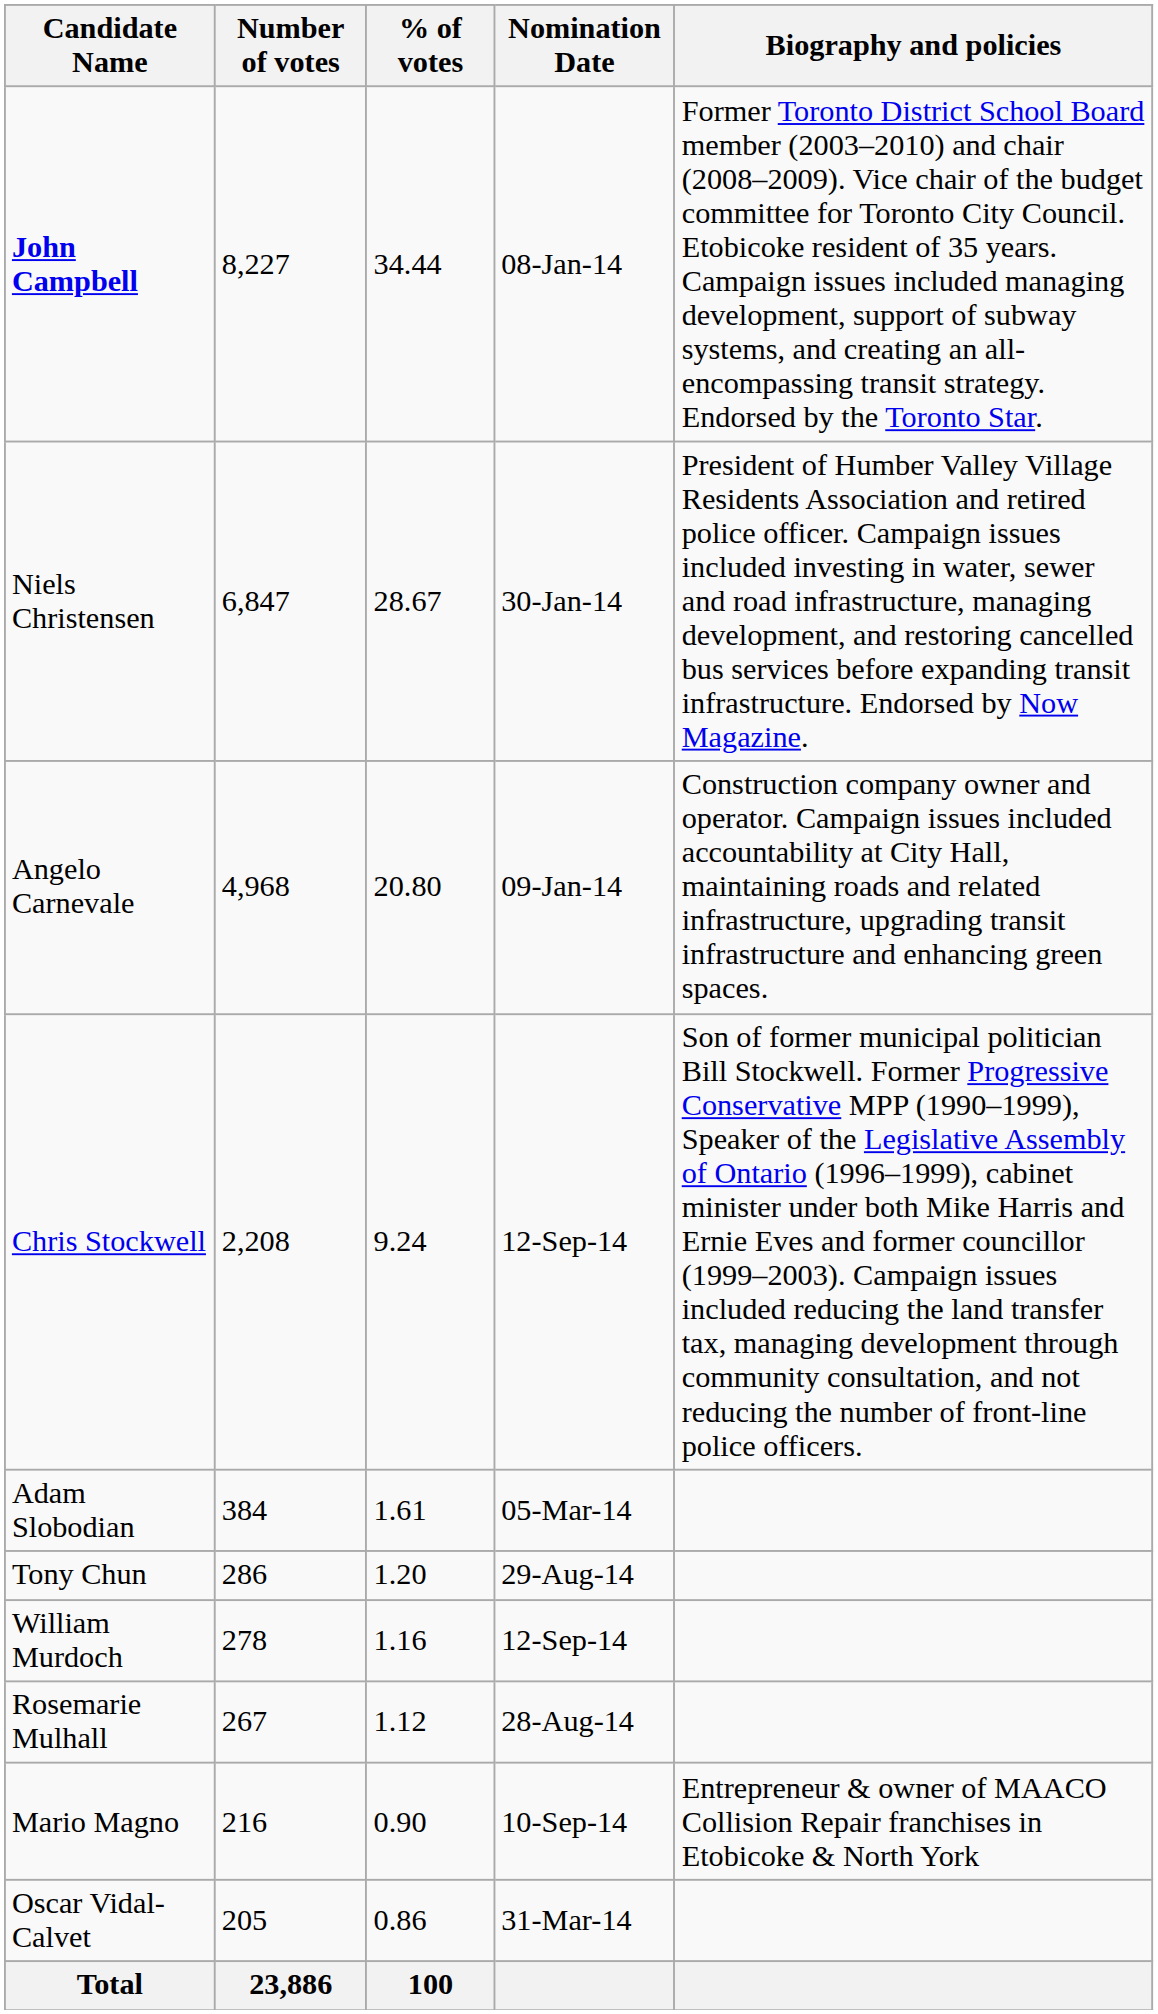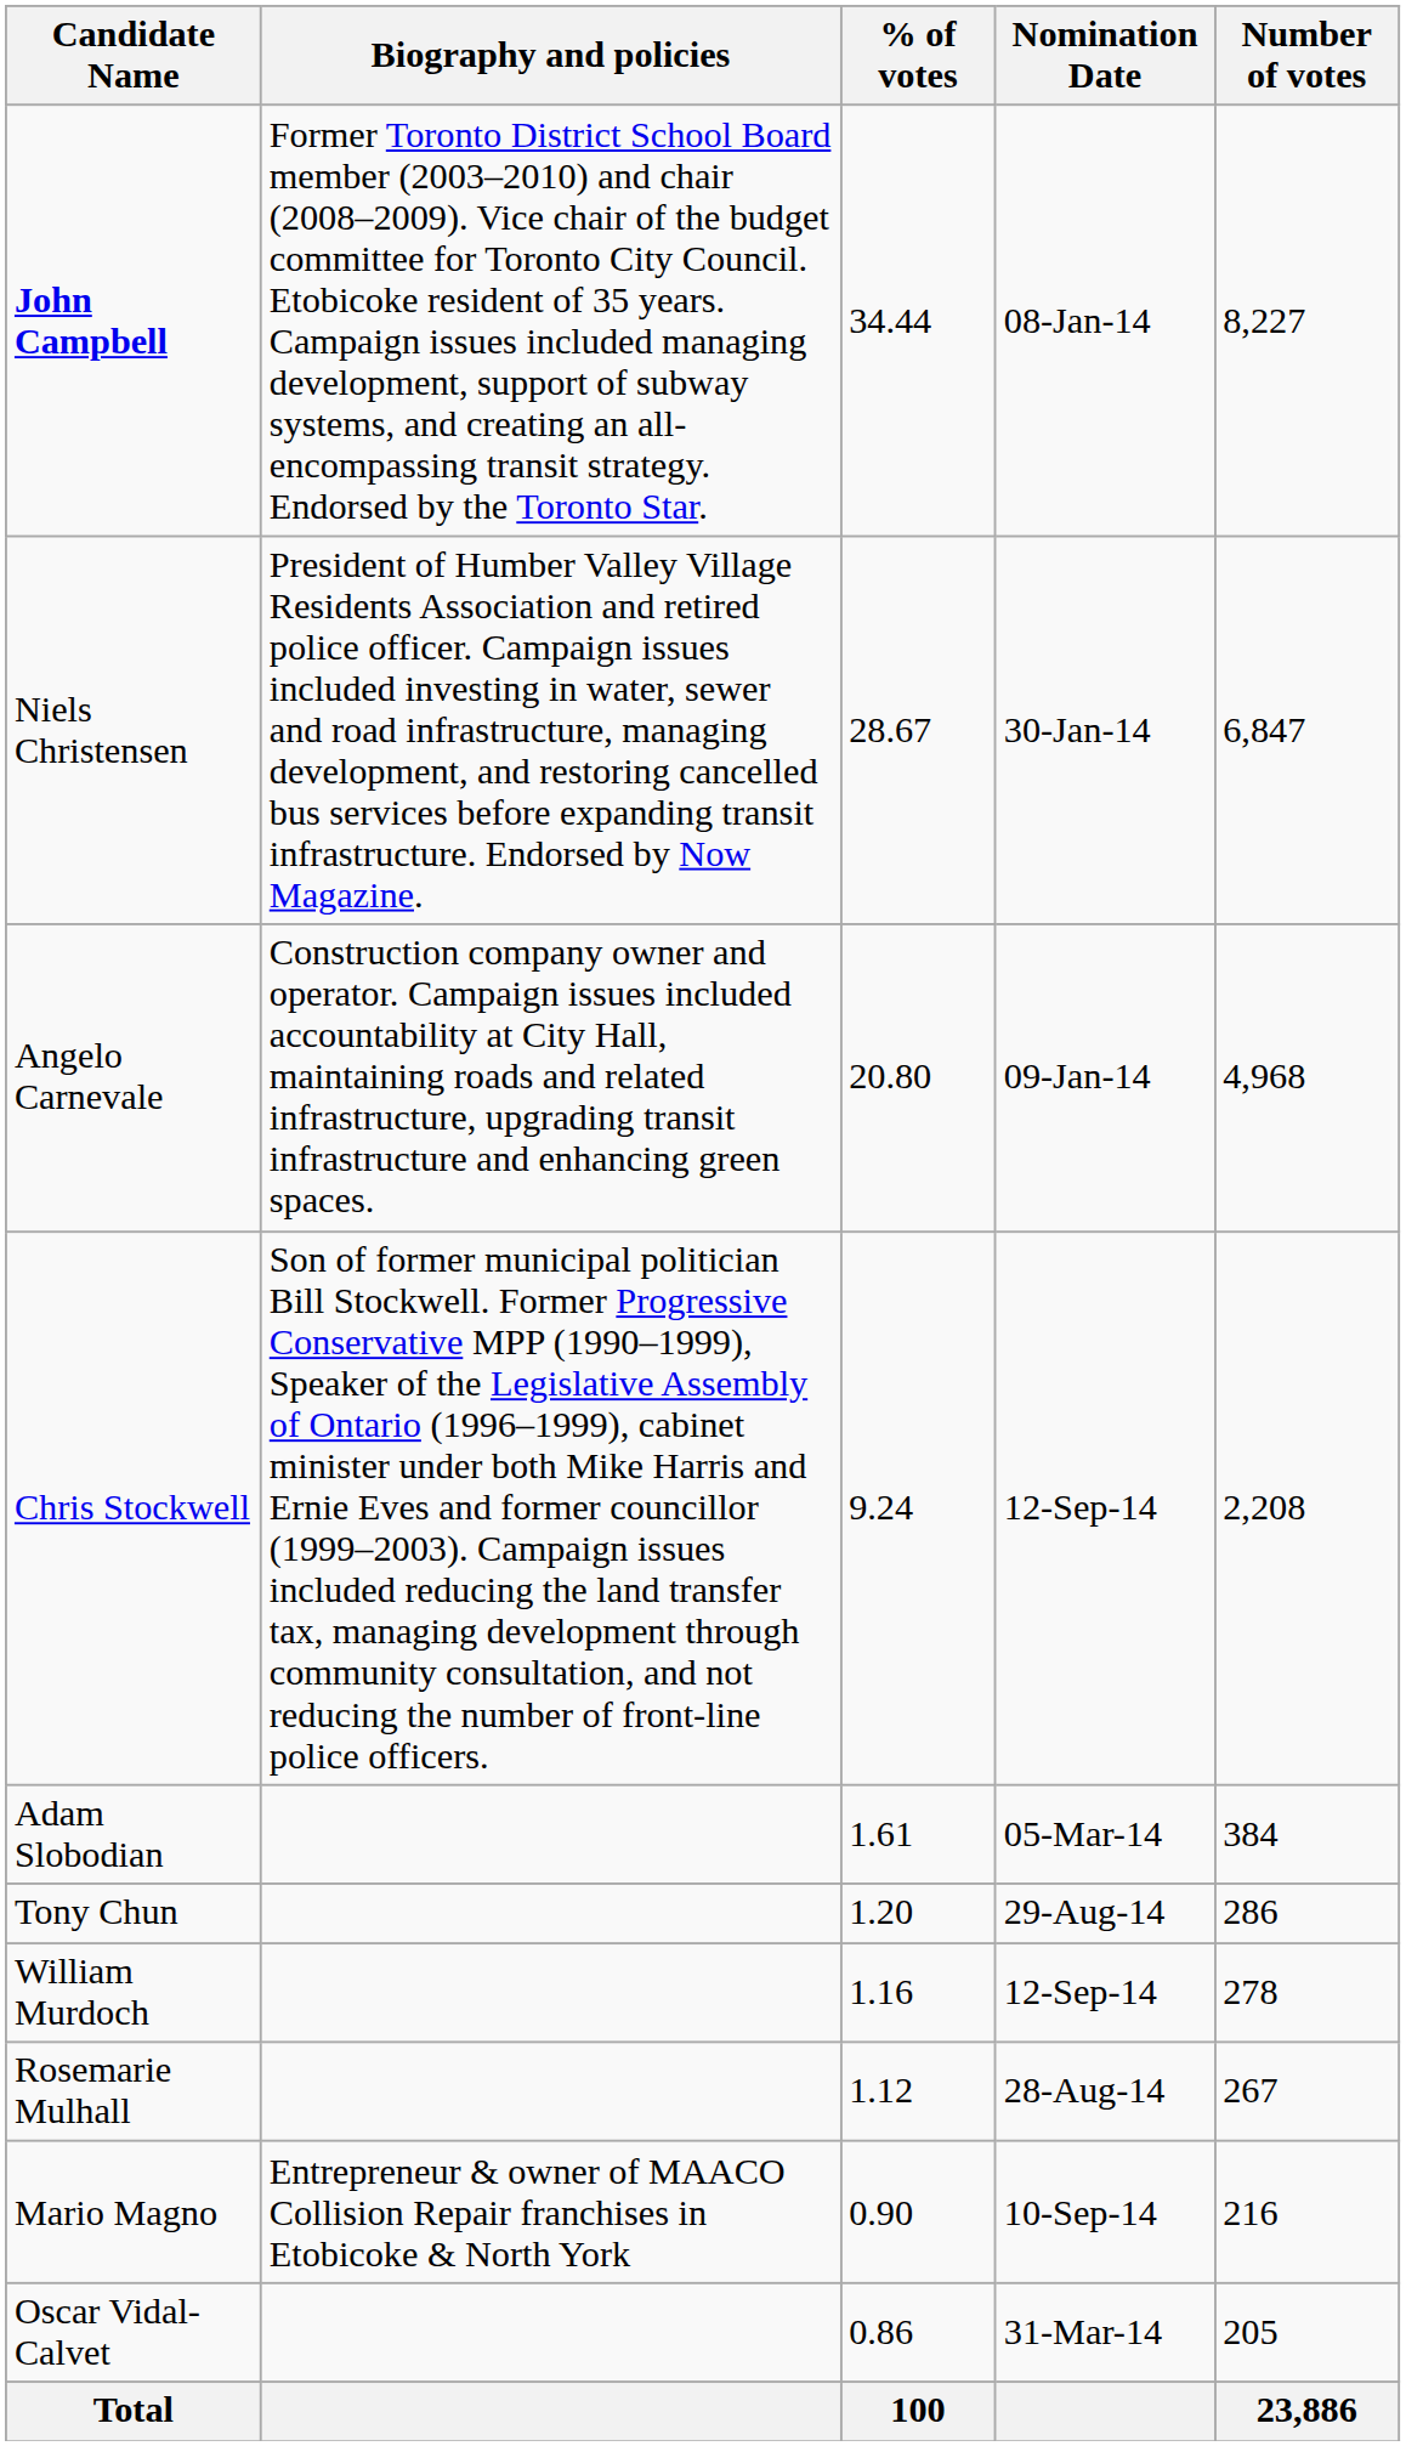columns swapped: Number of votes <-> Biography and policies
